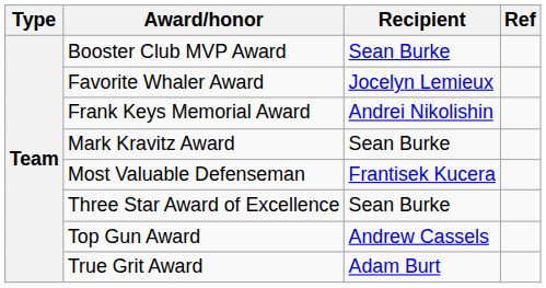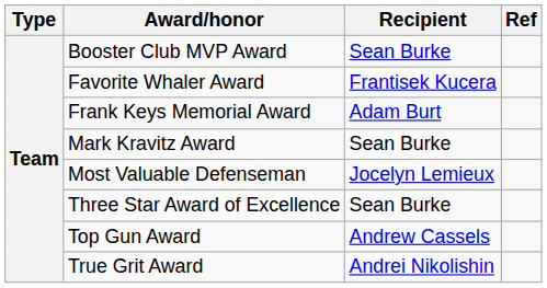Favorite Whaler Award | Recipient: Jocelyn Lemieux -> Frantisek Kucera
Frank Keys Memorial Award | Recipient: Andrei Nikolishin -> Adam Burt
Most Valuable Defenseman | Recipient: Frantisek Kucera -> Jocelyn Lemieux
True Grit Award | Recipient: Adam Burt -> Andrei Nikolishin
